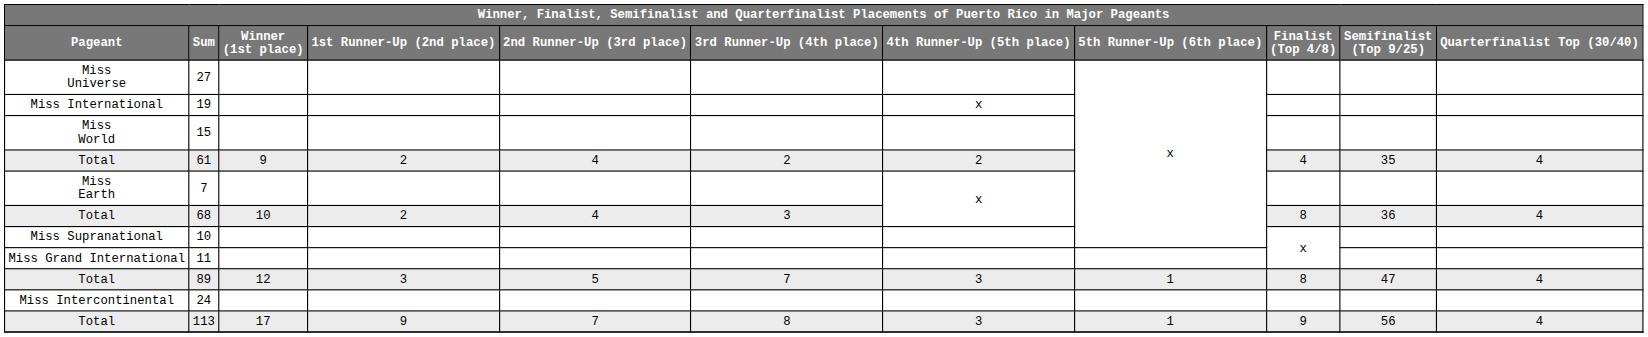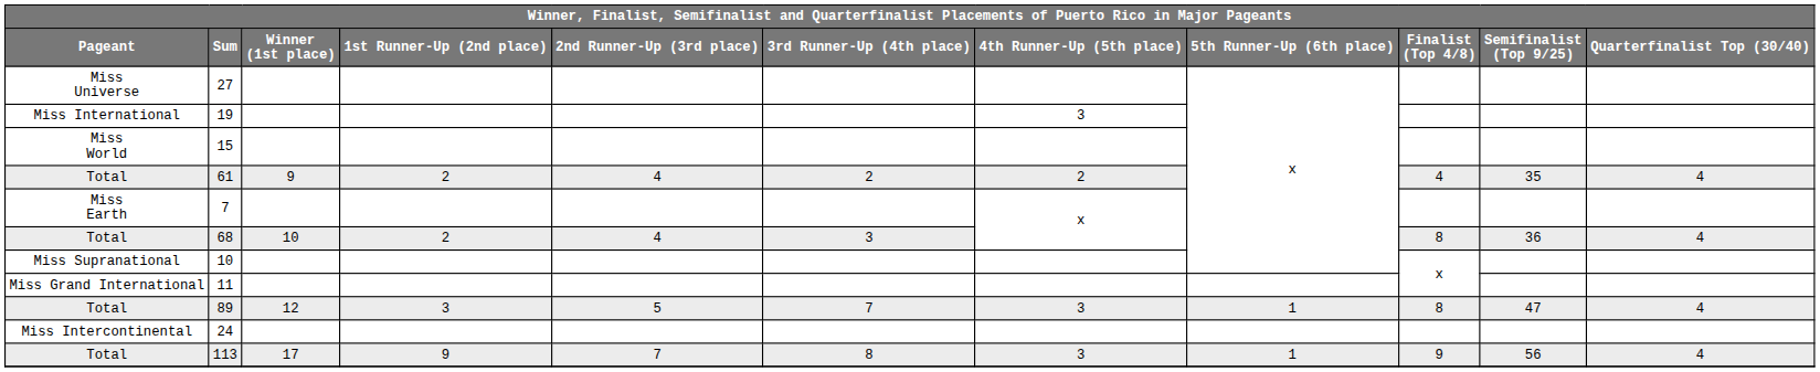19 | 4th Runner-Up (5th place): x -> 3
